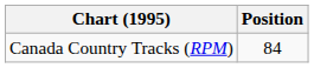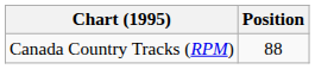Canada Country Tracks (RPM) | Position: 84 -> 88
